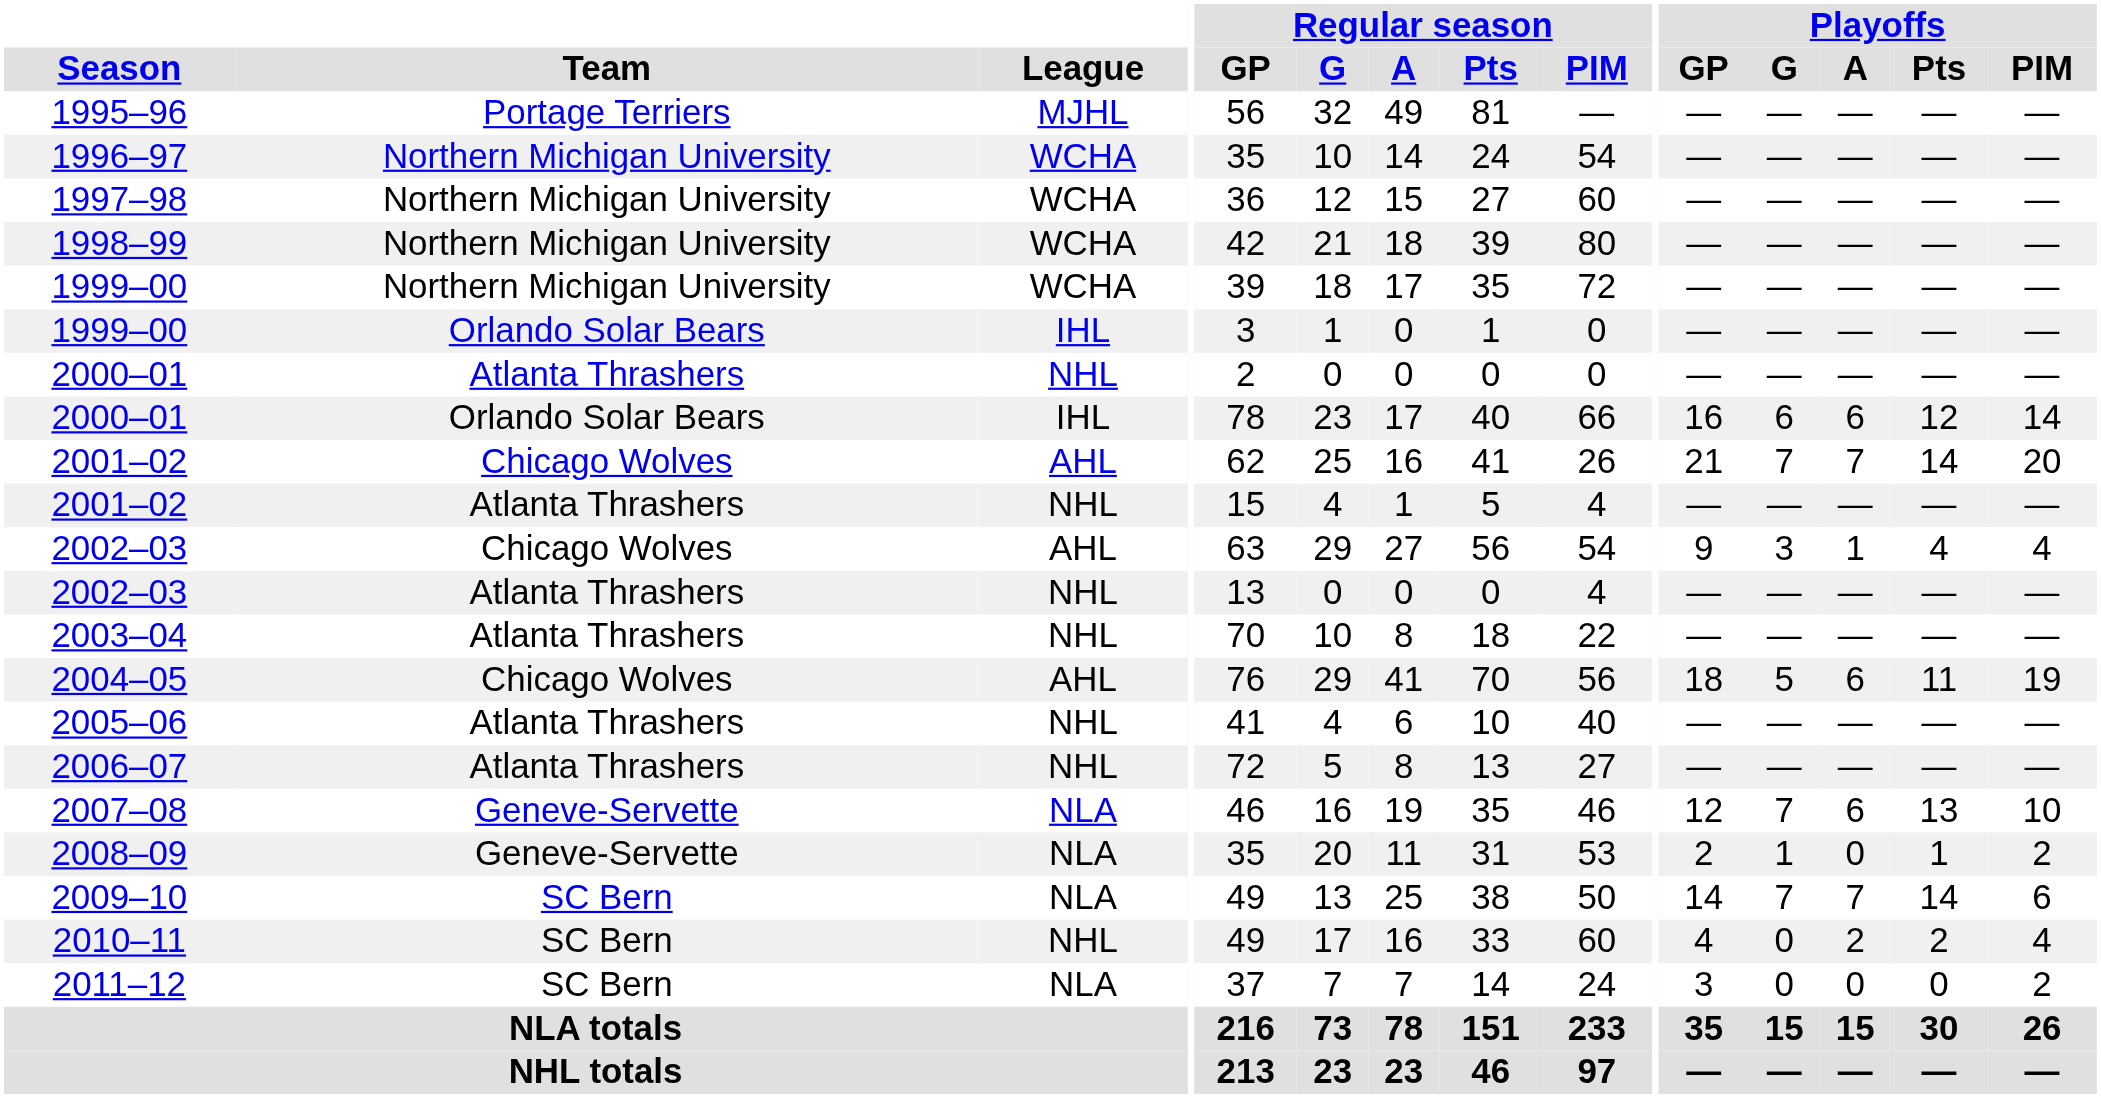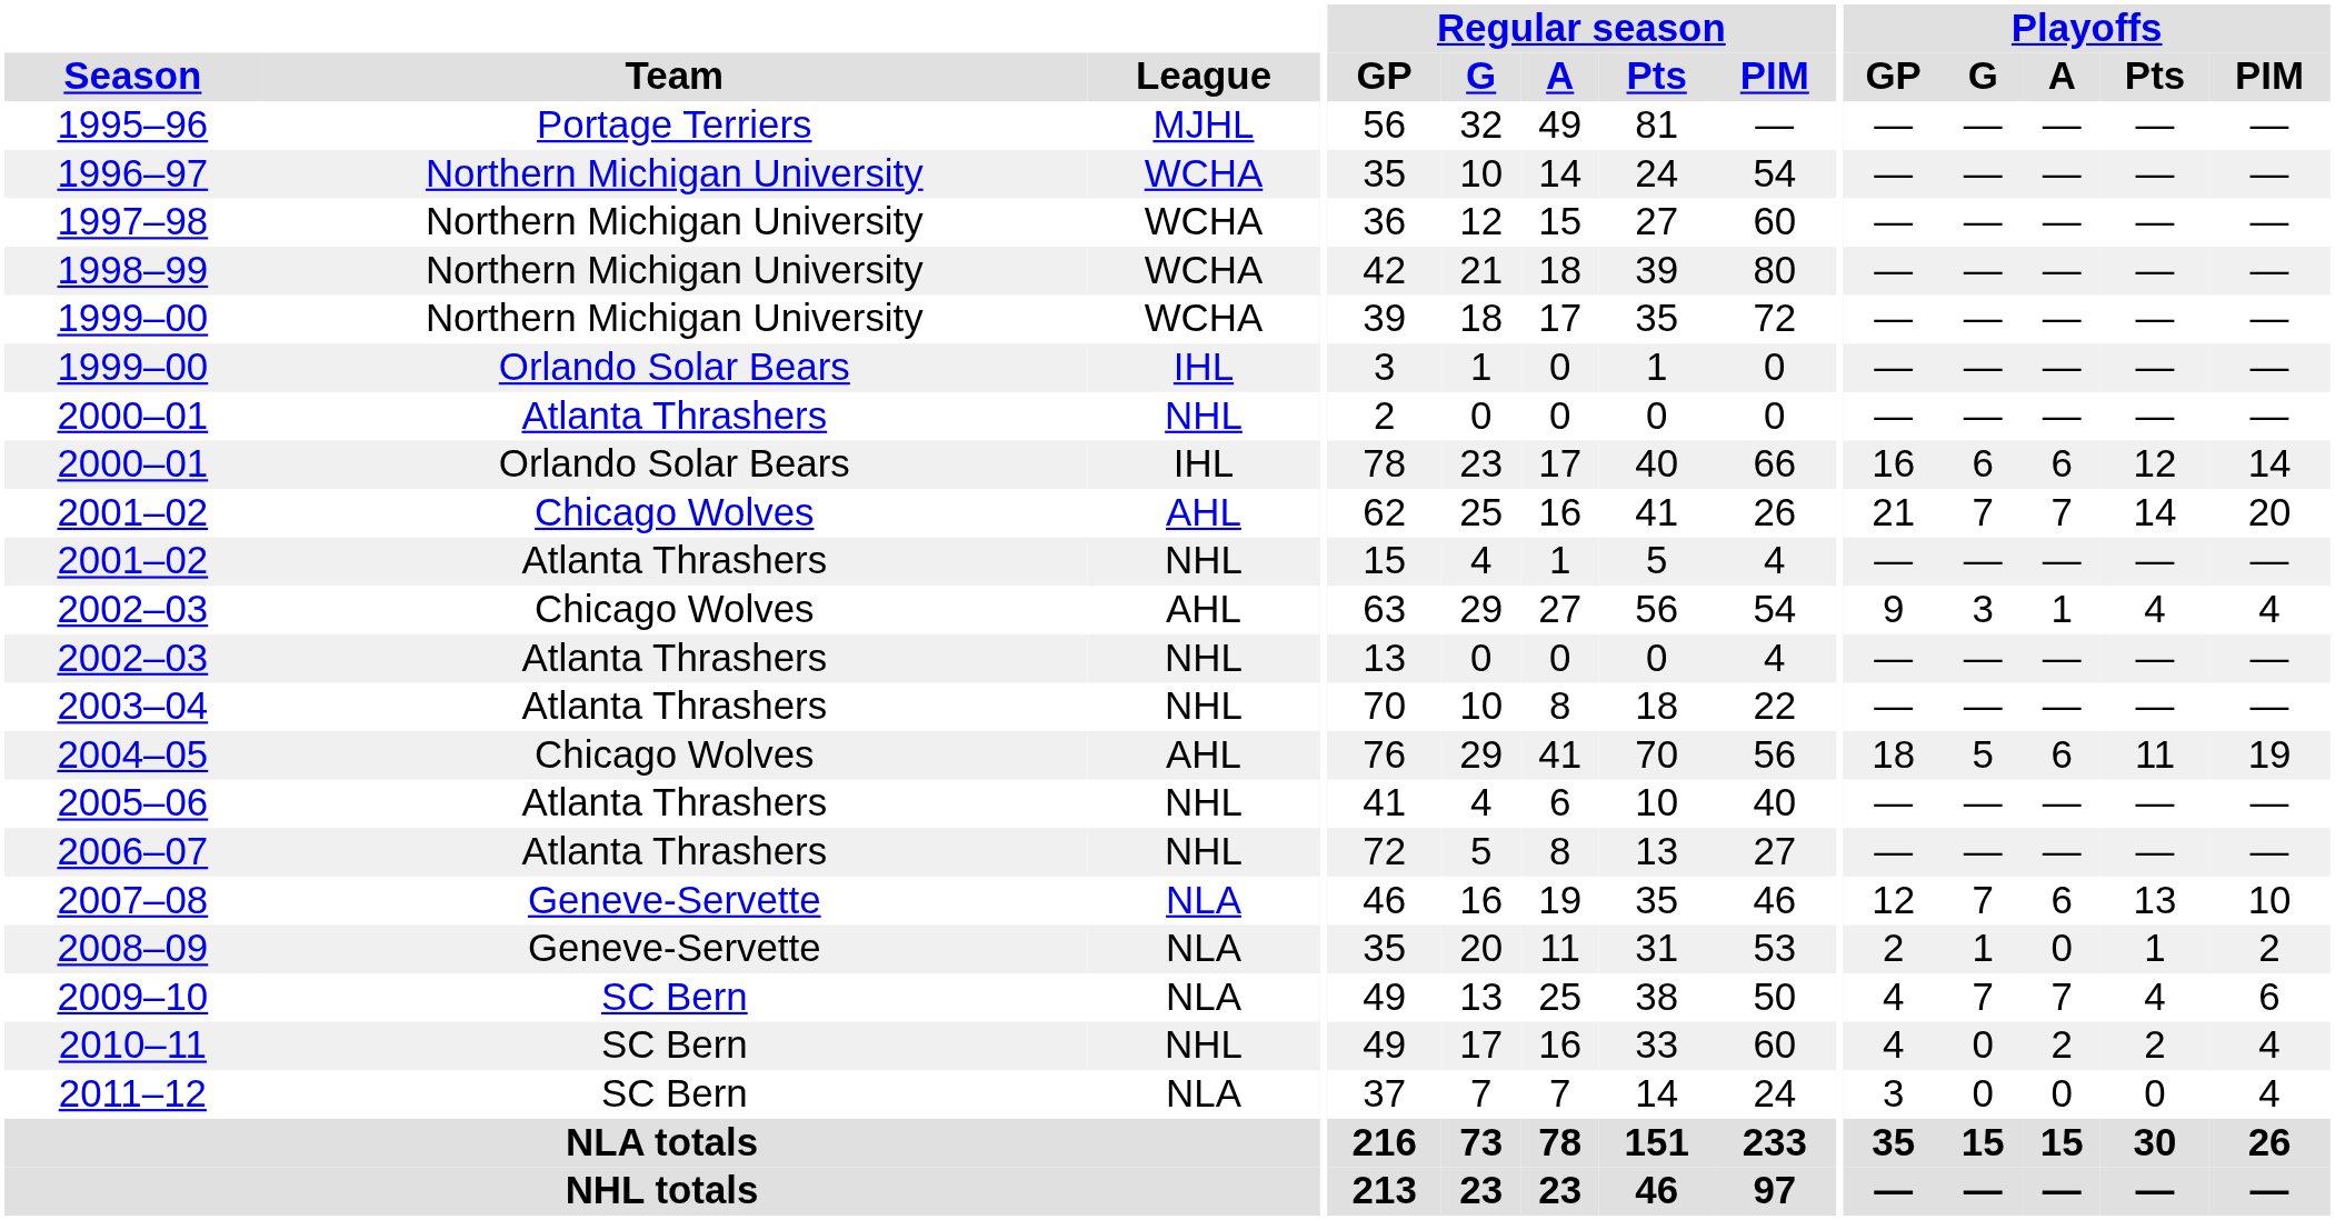2009–10 | Playoffs / GP: 14 -> 4
2009–10 | Playoffs / Pts: 14 -> 4
2011–12 | Playoffs / PIM: 2 -> 4
